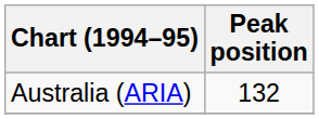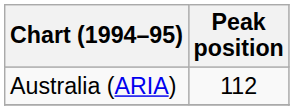Australia (ARIA) | Peak position: 132 -> 112
